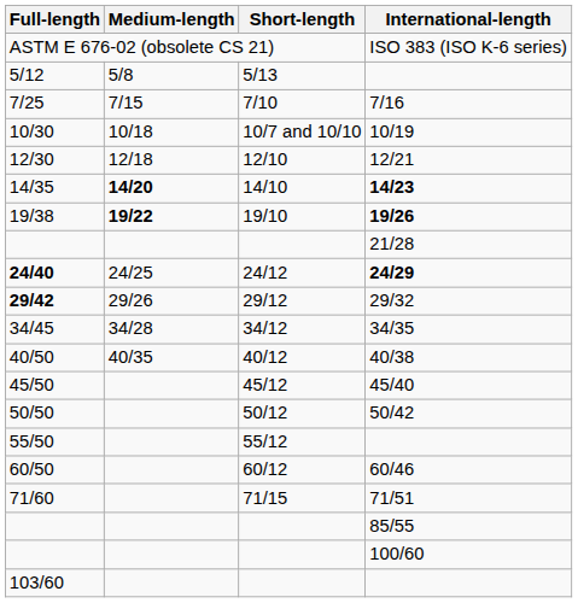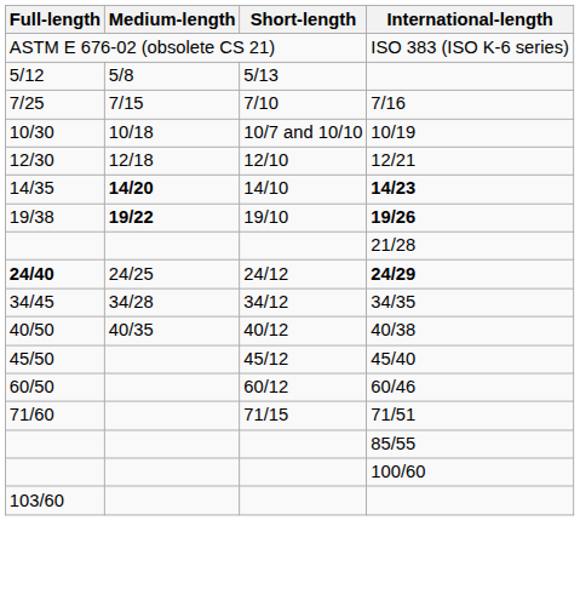- row: 29/42 | 29/26 | 29/12 | 29/32
- row: 50/50 | 50/12 | 50/42
- row: 55/50 | 55/12
